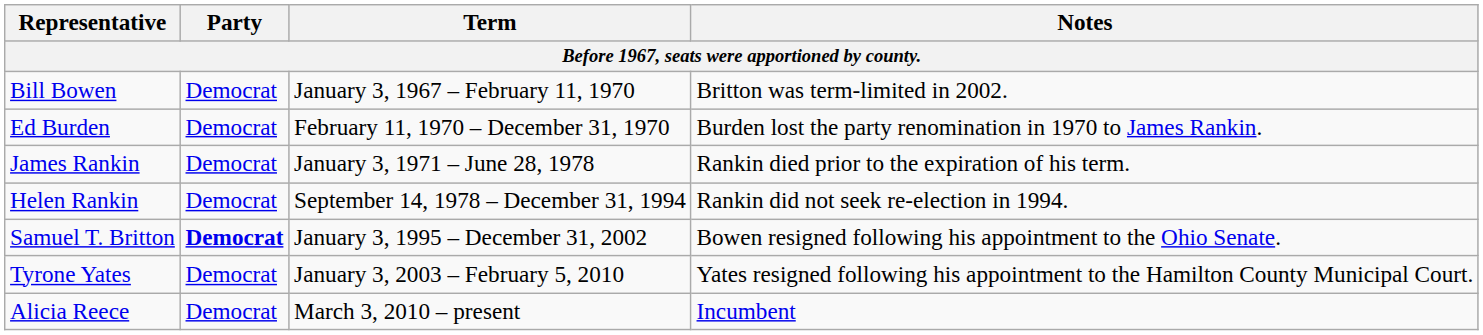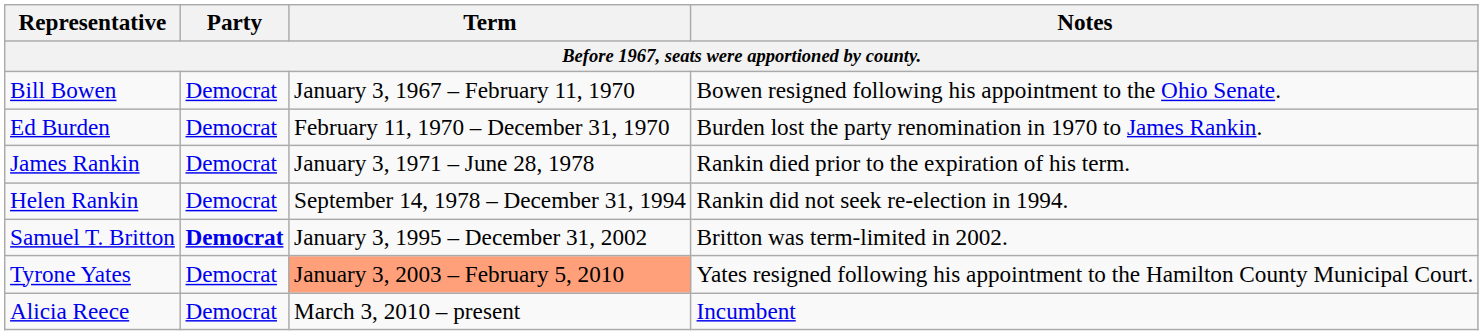Bill Bowen | Notes: Britton was term-limited in 2002. -> Bowen resigned following his appointment to the Ohio Senate.
Samuel T. Britton | Notes: Bowen resigned following his appointment to the Ohio Senate. -> Britton was term-limited in 2002.
Tyrone Yates | Term: no background -> lightsalmon background
